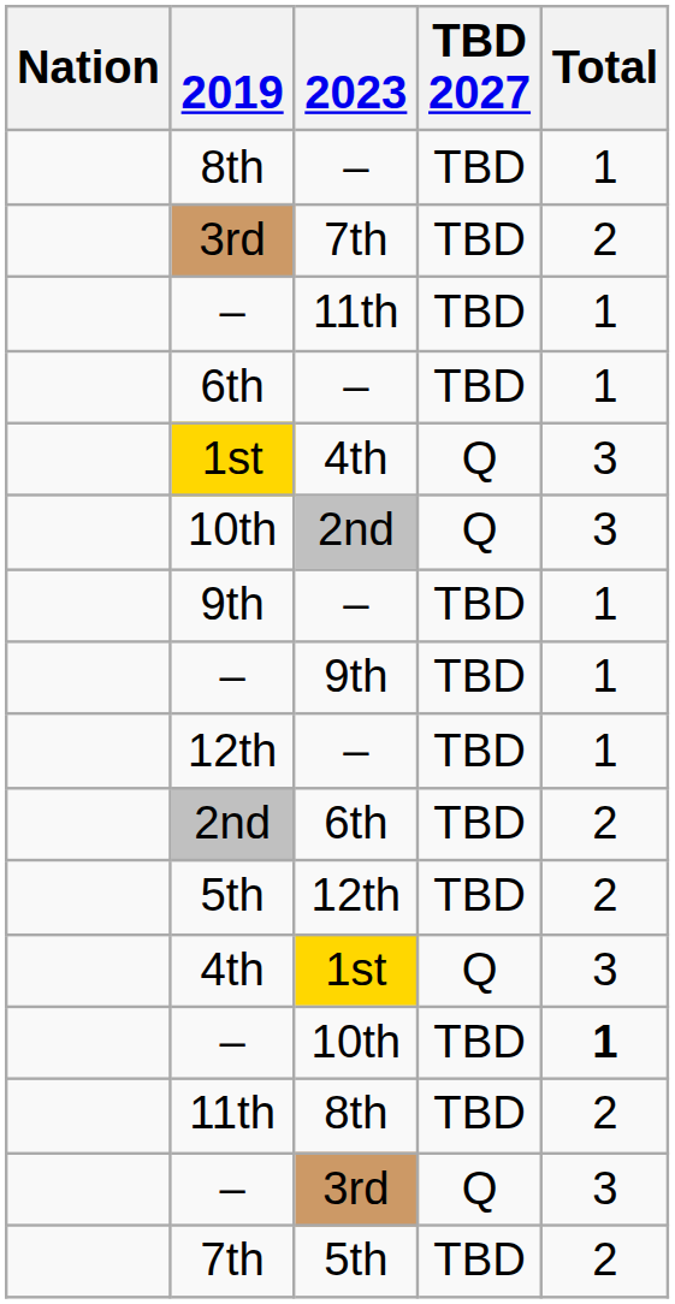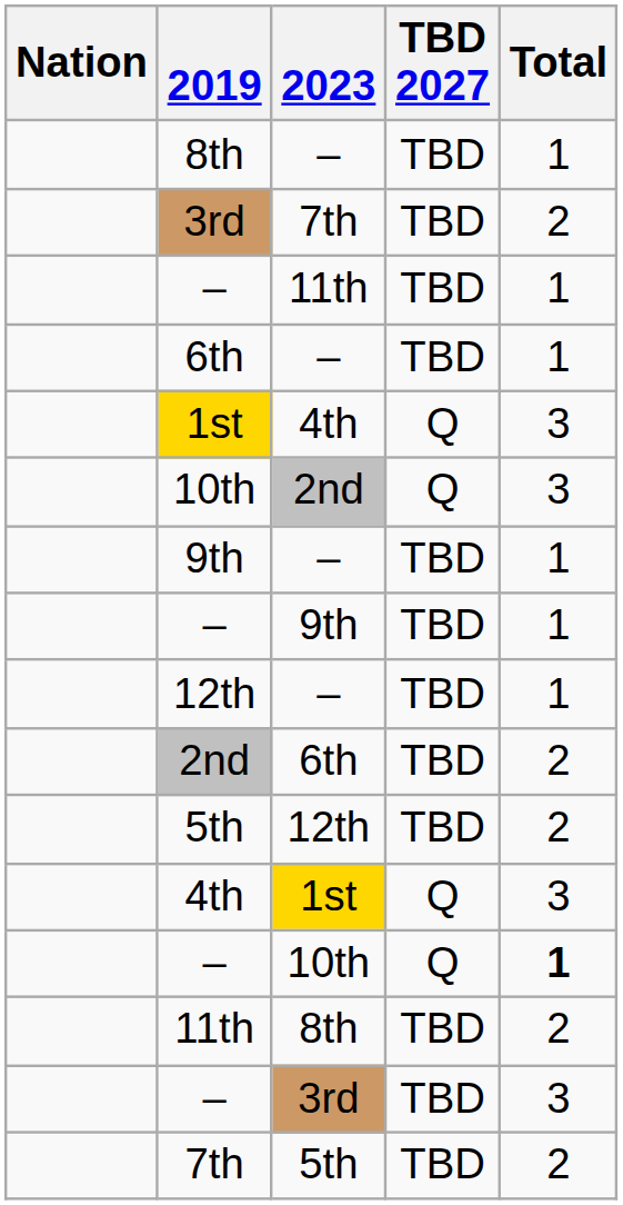– / 10th | TBD 2027: TBD -> Q
– / 3rd | TBD 2027: Q -> TBD
